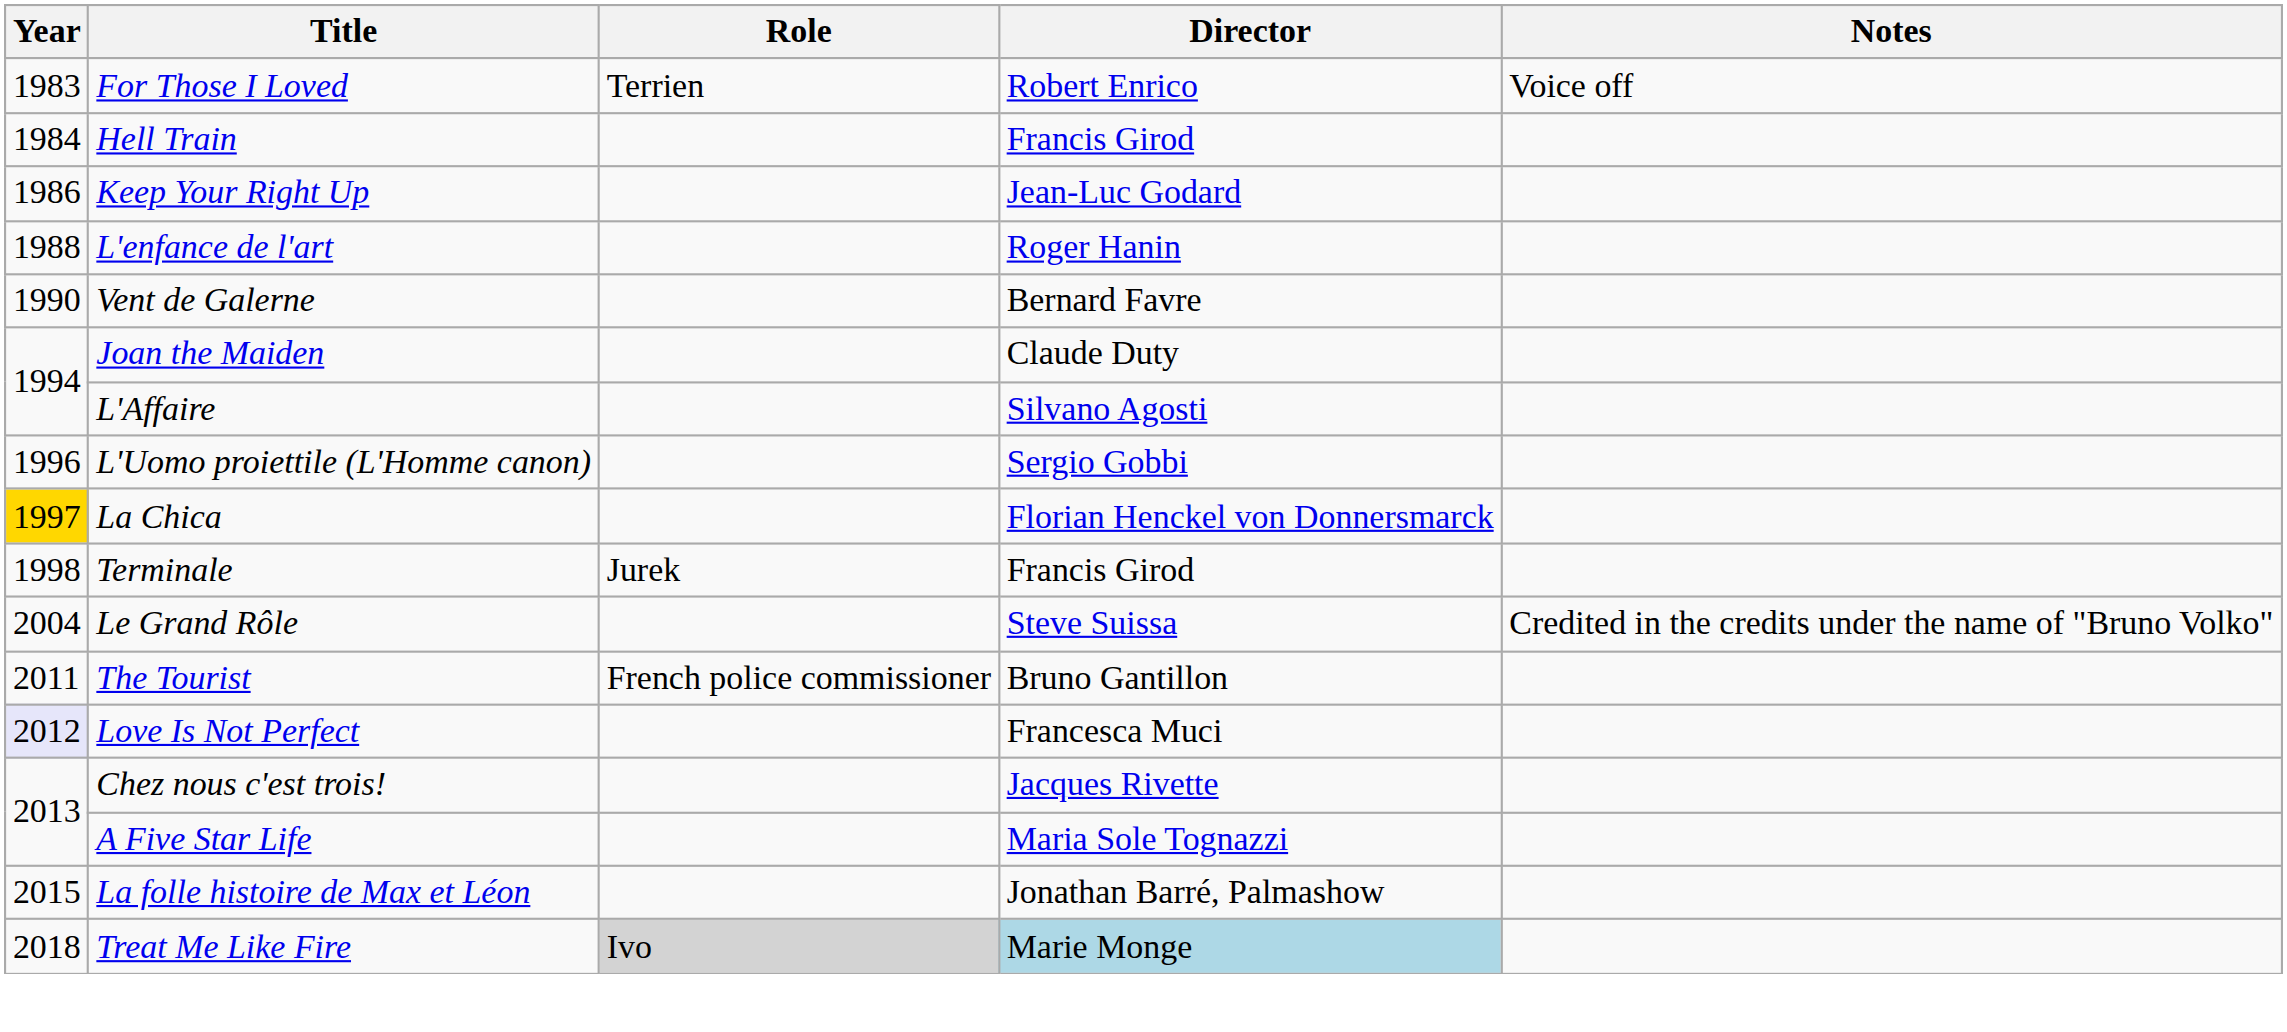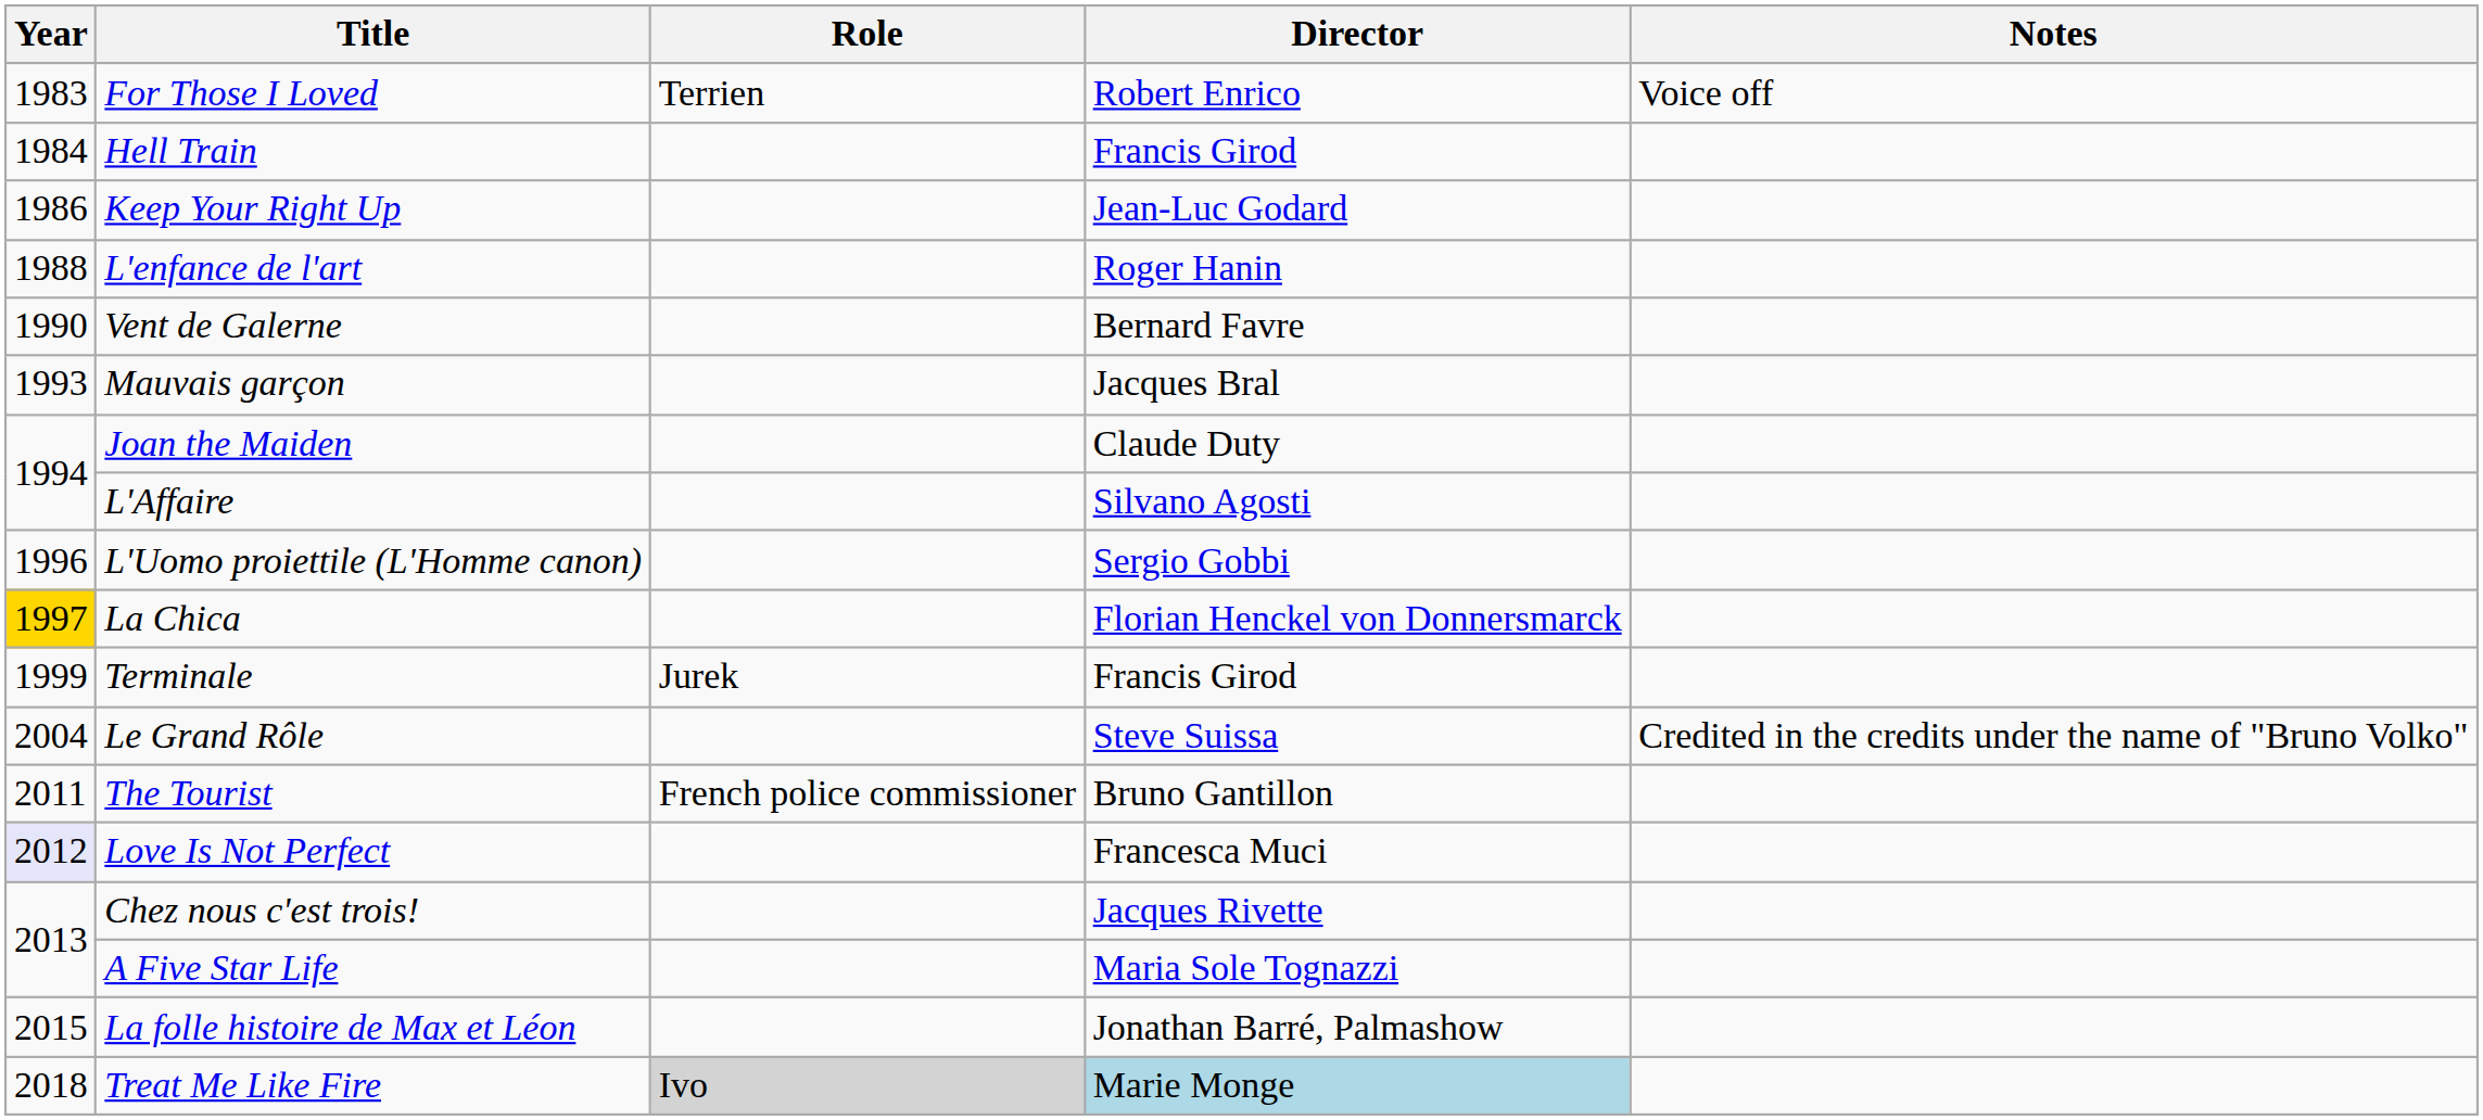+ row: 1993 | Mauvais garçon | Jacques Bral
Terminale | Year: 1998 -> 1999
